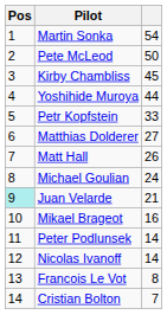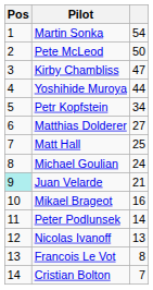Kirby Chambliss | column 3: 45 -> 47
Petr Kopfstein | column 3: 33 -> 34
Matt Hall | column 3: 26 -> 25
Nicolas Ivanoff | column 3: 14 -> 13
